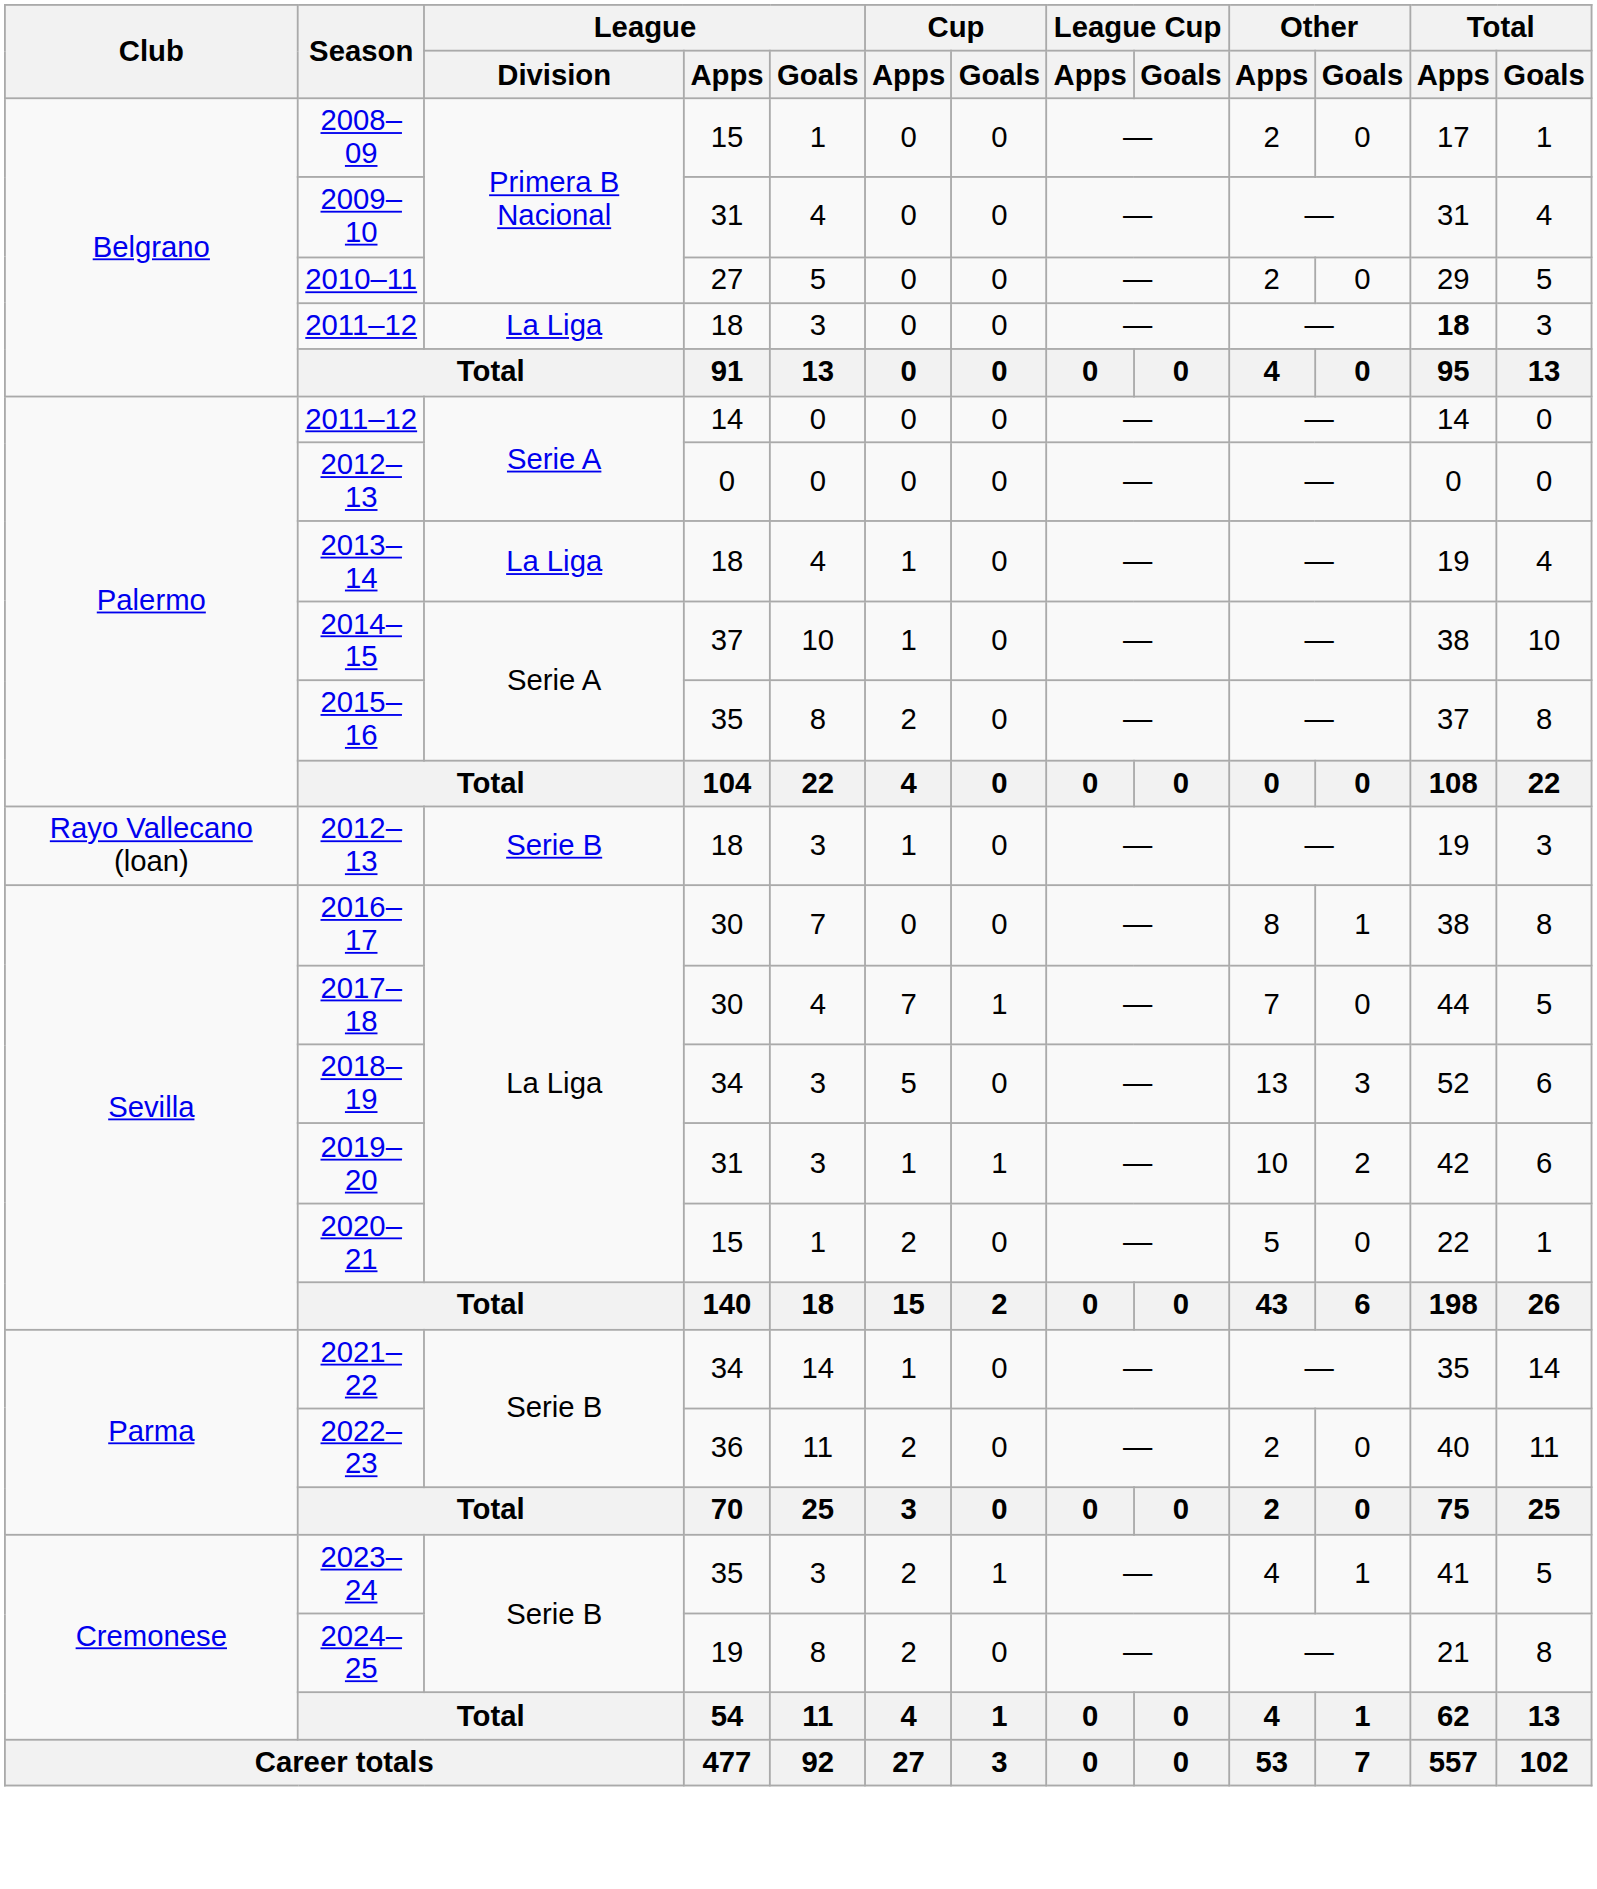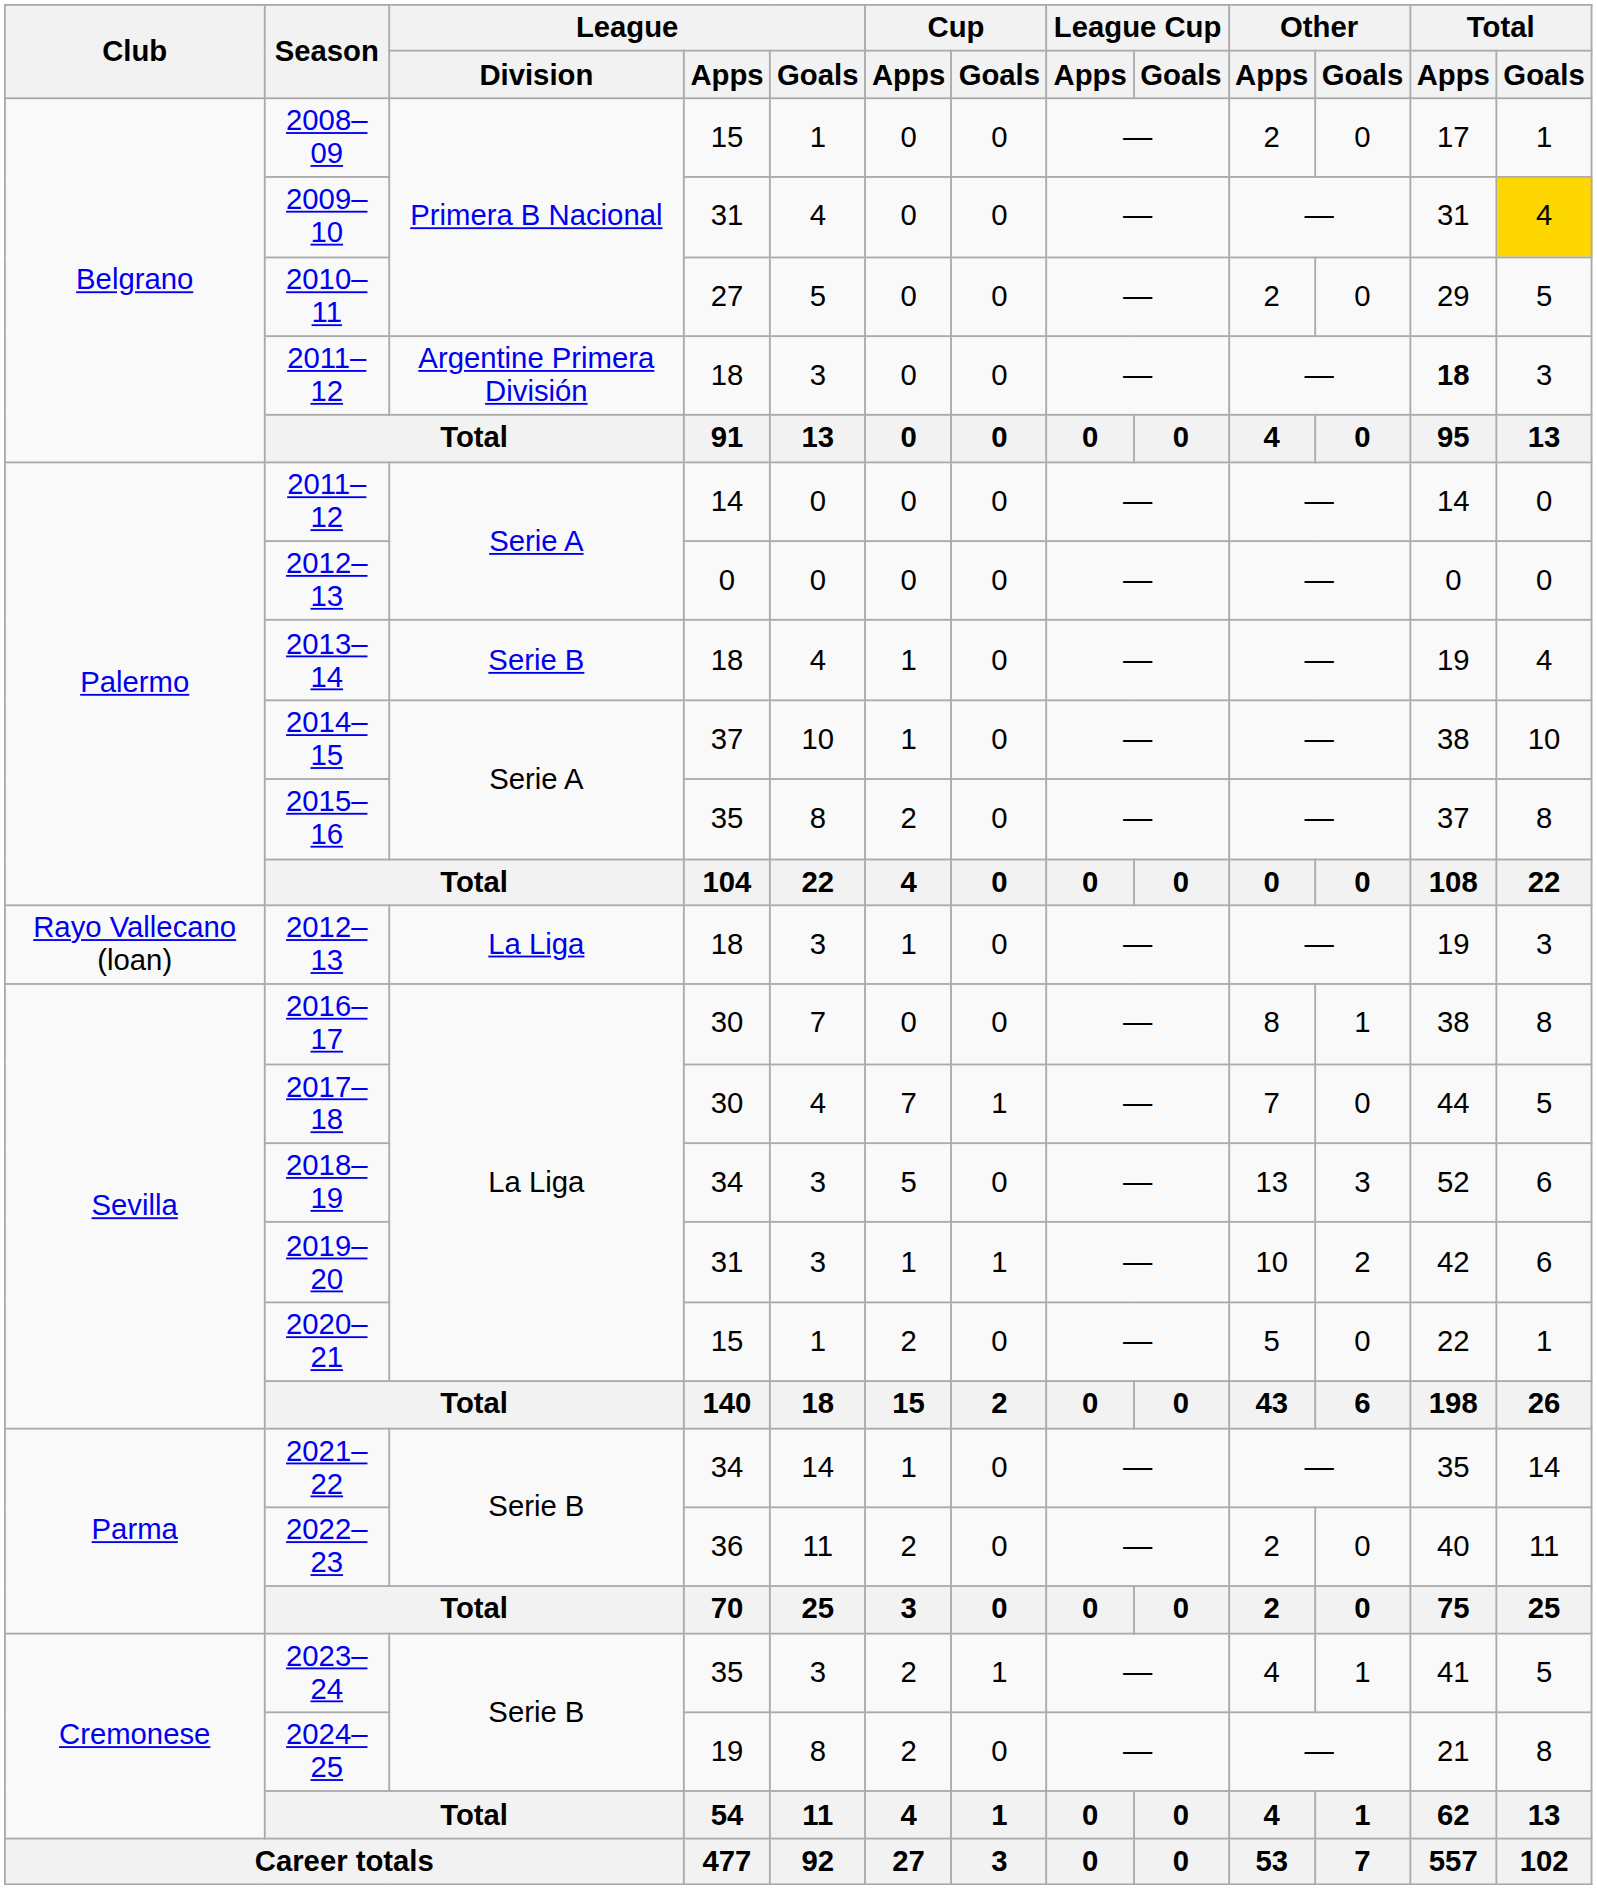2009–10 | Total / Goals: no background -> gold background
2011–12 / 18 | League / Division: La Liga -> Argentine Primera División
2013–14 | League / Division: La Liga -> Serie B
2012–13 / 18 | League / Division: Serie B -> La Liga
